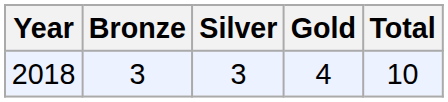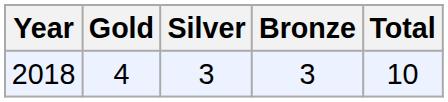columns swapped: Gold <-> Bronze
